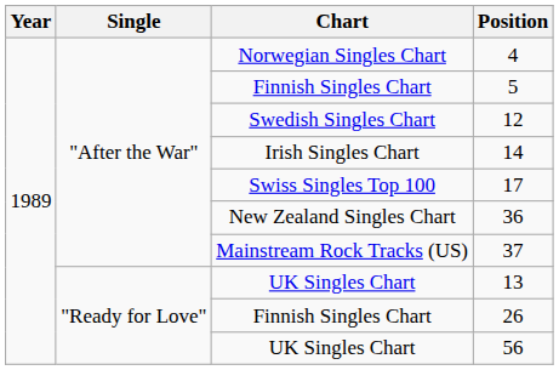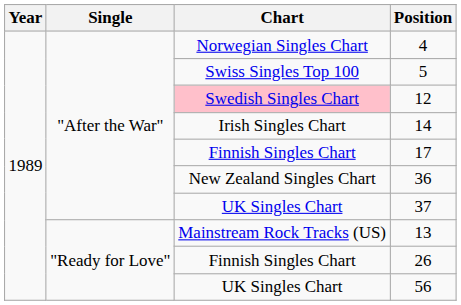5 | Chart: Finnish Singles Chart -> Swiss Singles Top 100
12 | Chart: no background -> pink background
17 | Chart: Swiss Singles Top 100 -> Finnish Singles Chart
37 | Chart: Mainstream Rock Tracks (US) -> UK Singles Chart
13 | Chart: UK Singles Chart -> Mainstream Rock Tracks (US)
